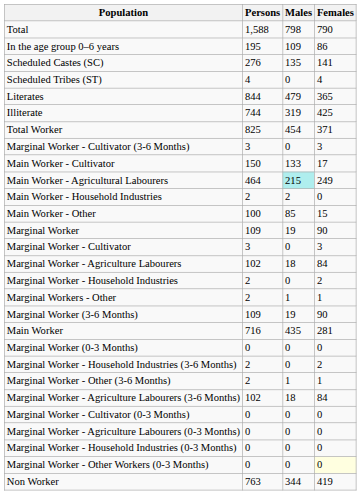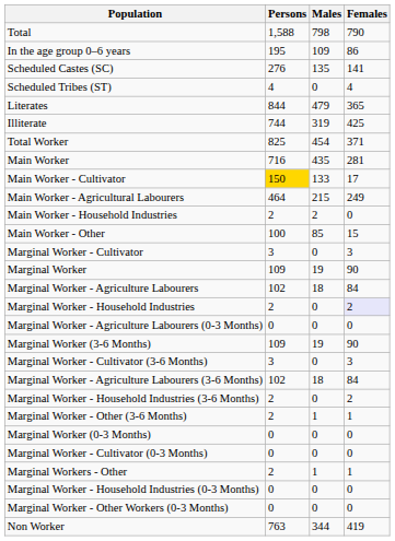rows swapped: Main Worker <-> Marginal Worker - Cultivator (3-6 Months)
Main Worker - Cultivator | Persons: no background -> gold background
Main Worker - Agricultural Labourers | Males: paleturquoise background -> no background
rows swapped: Marginal Worker <-> Marginal Worker - Cultivator
Marginal Worker - Household Industries | Females: no background -> lavender background
rows swapped: Marginal Workers - Other <-> Marginal Worker - Agriculture Labourers (0-3 Months)
rows swapped: Marginal Worker - Agriculture Labourers (3-6 Months) <-> Marginal Worker (0-3 Months)
Marginal Worker - Other Workers (0-3 Months) | Females: lightyellow background -> no background
